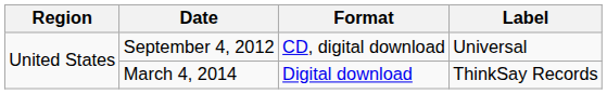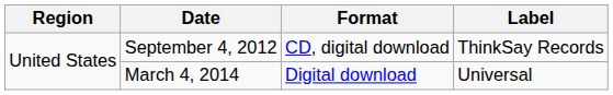September 4, 2012 | Label: Universal -> ThinkSay Records
March 4, 2014 | Label: ThinkSay Records -> Universal
